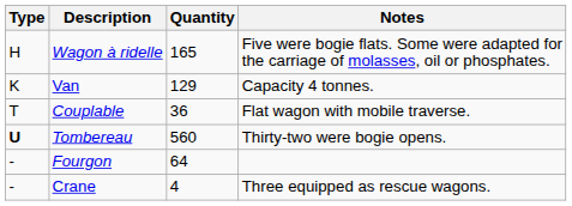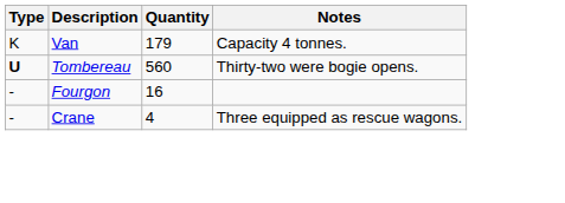- row: H | Wagon à ridelle | 165 | Five were bogie flats. Some were adapted for the carriage of molasses, oil or phosphates.
Van | Quantity: 129 -> 179
- row: T | Couplable | 36 | Flat wagon with mobile traverse.
Fourgon | Quantity: 64 -> 16
